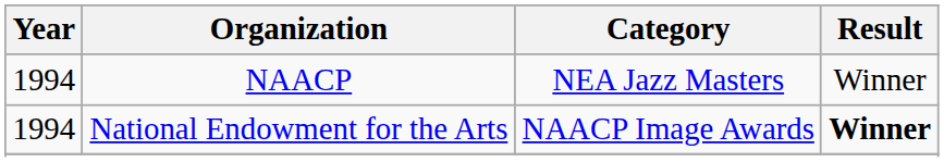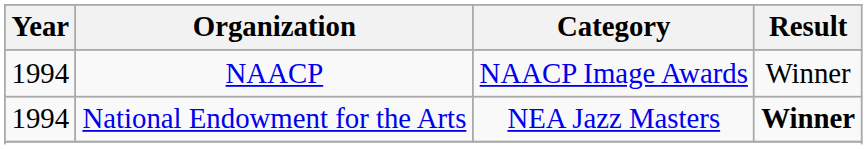NAACP | Category: NEA Jazz Masters -> NAACP Image Awards
National Endowment for the Arts | Category: NAACP Image Awards -> NEA Jazz Masters
